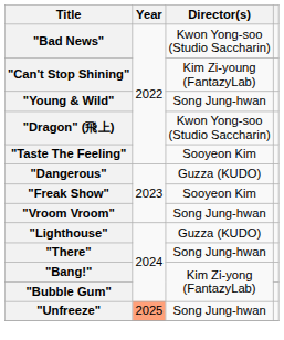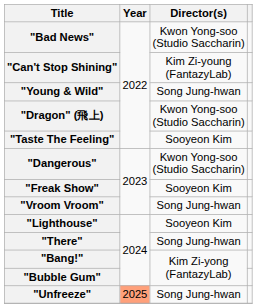"Dangerous" | Director(s): Guzza (KUDO) -> Kwon Yong-soo (Studio Saccharin)
"Lighthouse" | Director(s): Guzza (KUDO) -> Sooyeon Kim
